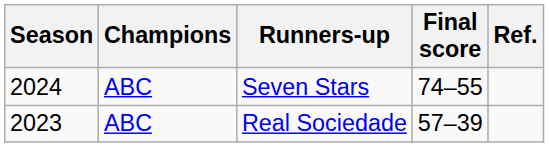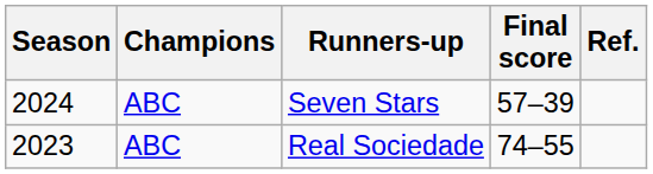Seven Stars | Final score: 74–55 -> 57–39
Real Sociedade | Final score: 57–39 -> 74–55
